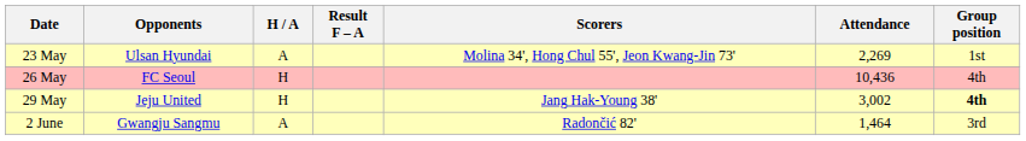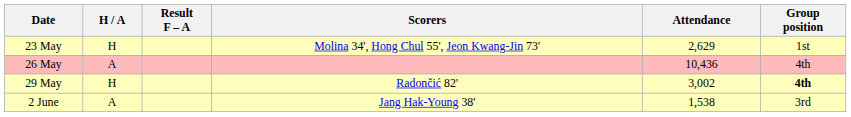- column: Opponents | Ulsan Hyundai | FC Seoul | Jeju United | Gwangju Sangmu
23 May | H / A: A -> H
23 May | Attendance: 2,269 -> 2,629
26 May | H / A: H -> A
29 May | Scorers: Jang Hak-Young 38' -> Radončić 82'
2 June | Scorers: Radončić 82' -> Jang Hak-Young 38'
2 June | Attendance: 1,464 -> 1,538
